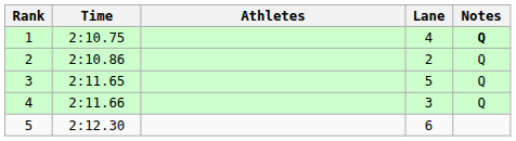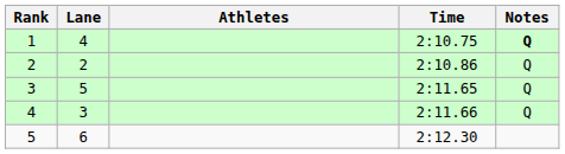columns swapped: Lane <-> Time
